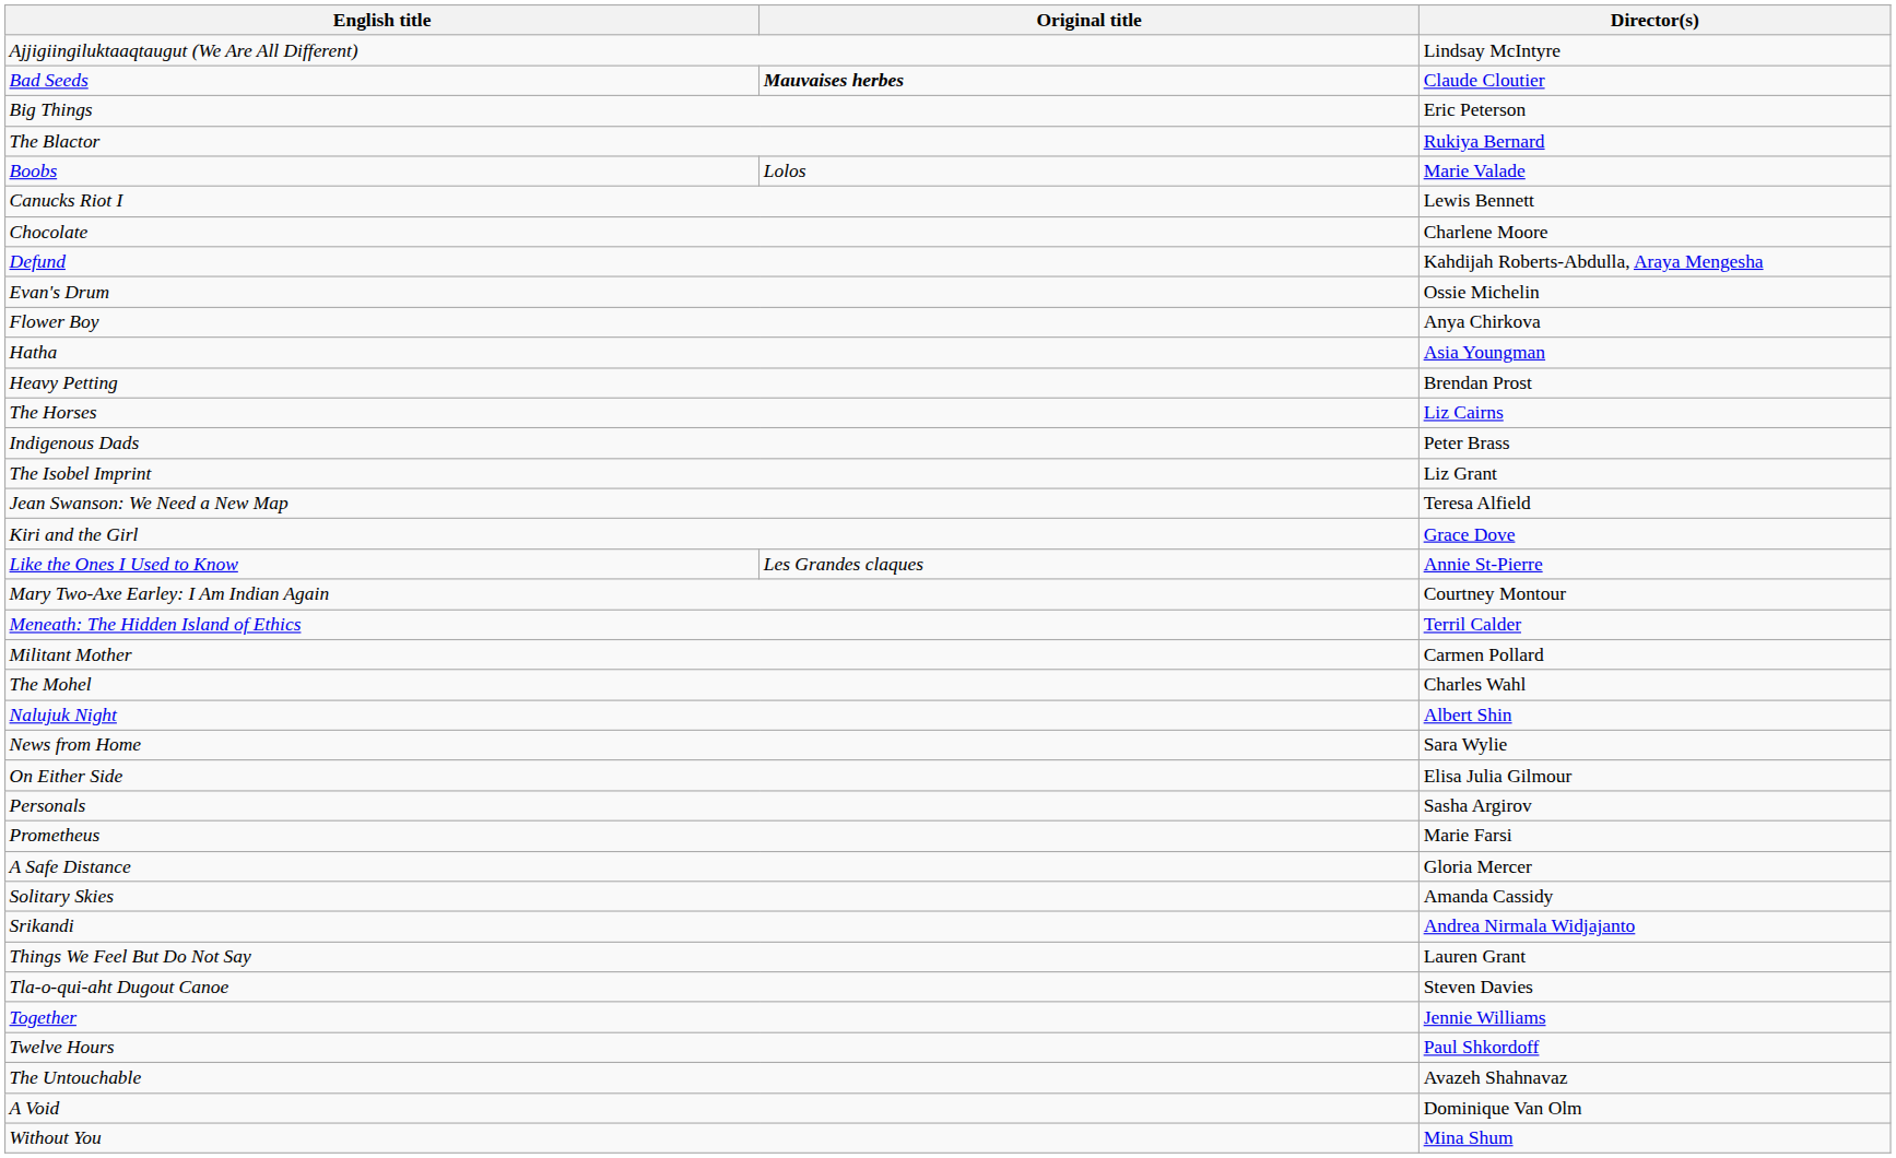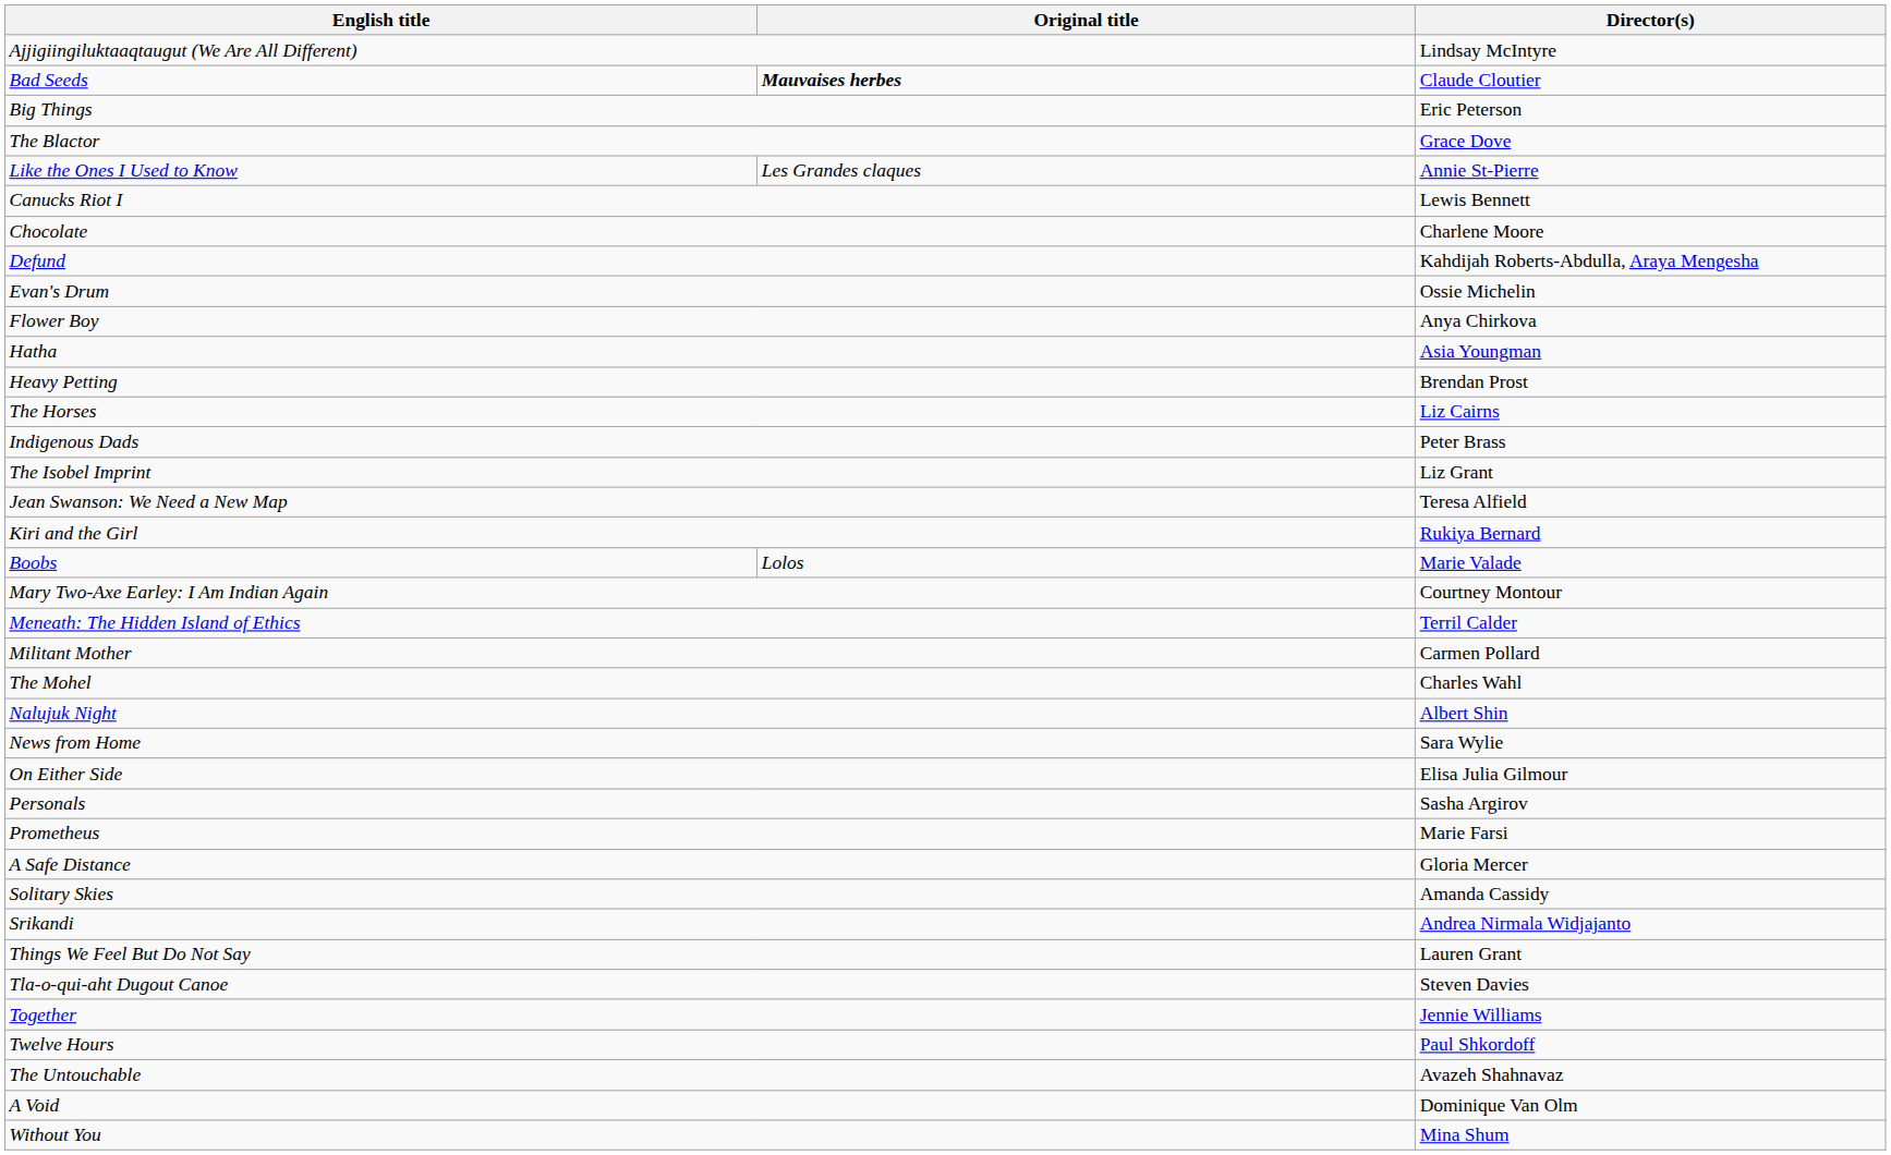The Blactor | Director(s): Rukiya Bernard -> Grace Dove
rows swapped: Boobs <-> Like the Ones I Used to Know
Kiri and the Girl | Director(s): Grace Dove -> Rukiya Bernard
